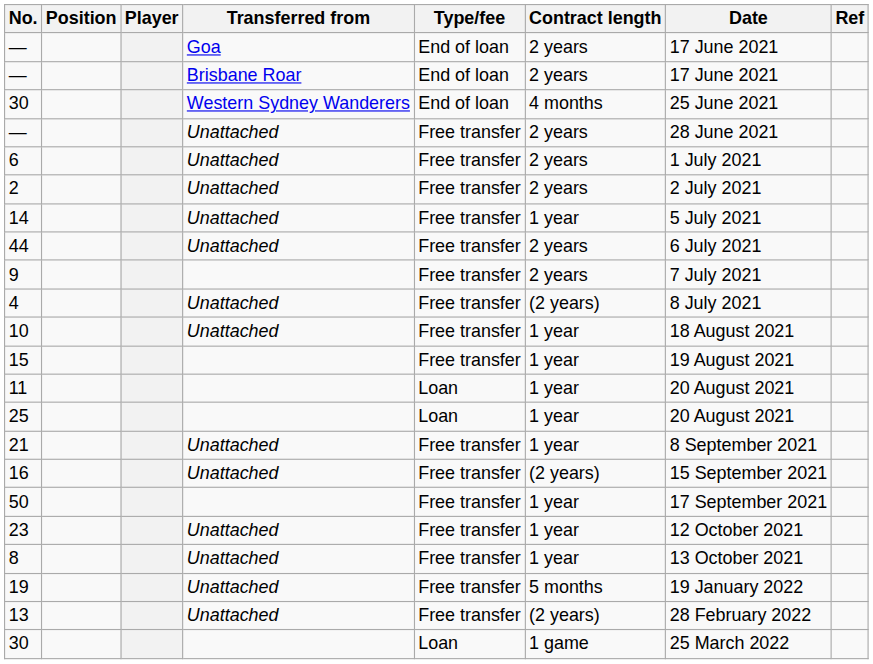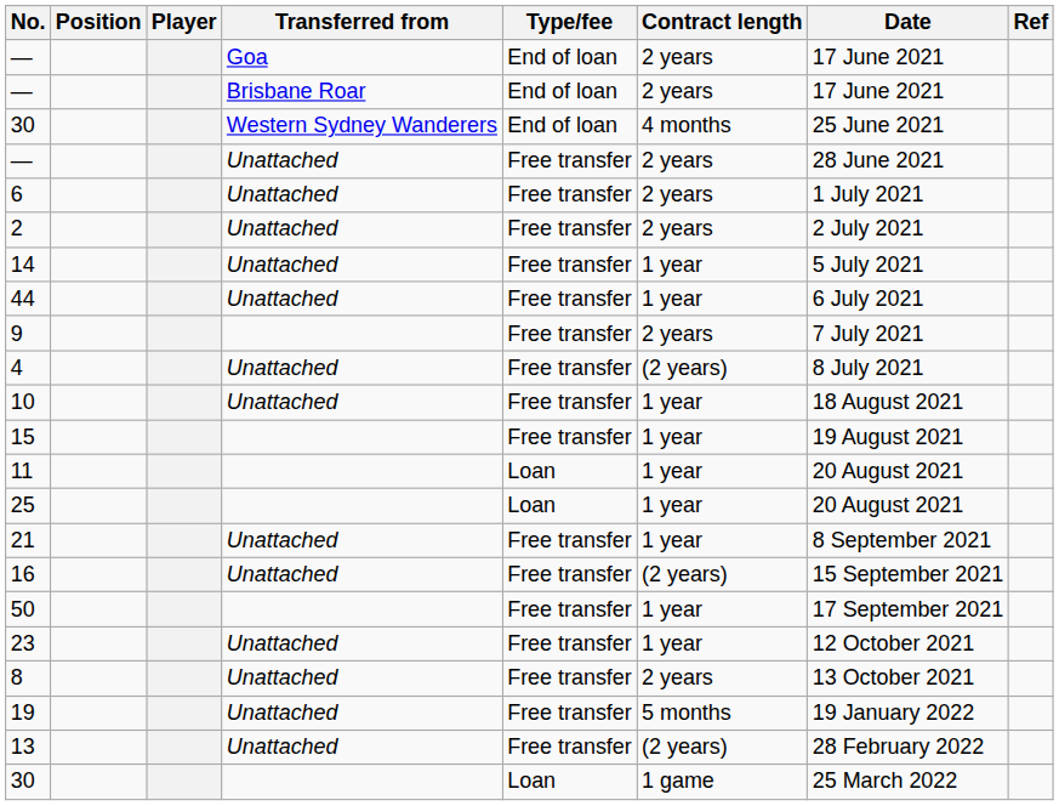44 | Contract length: 2 years -> 1 year
8 | Contract length: 1 year -> 2 years
